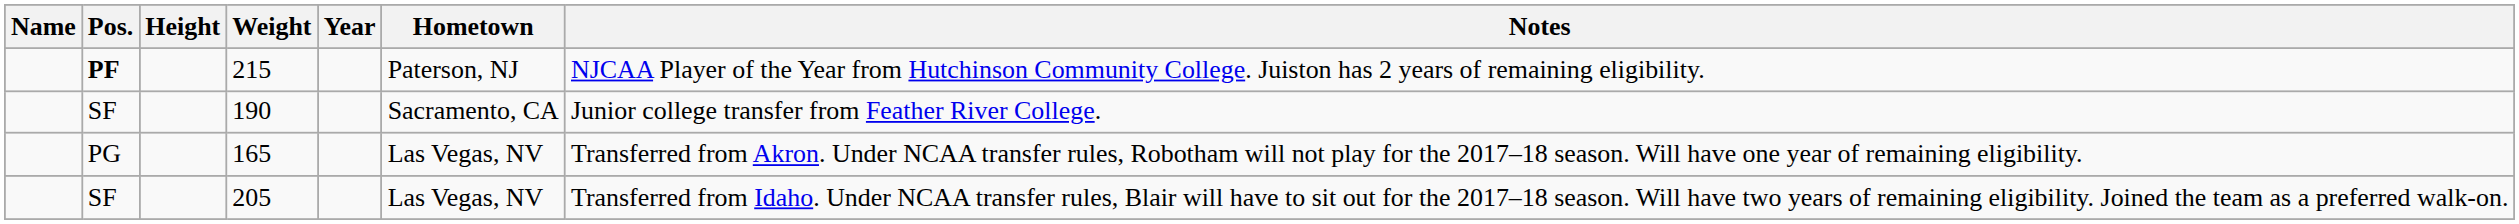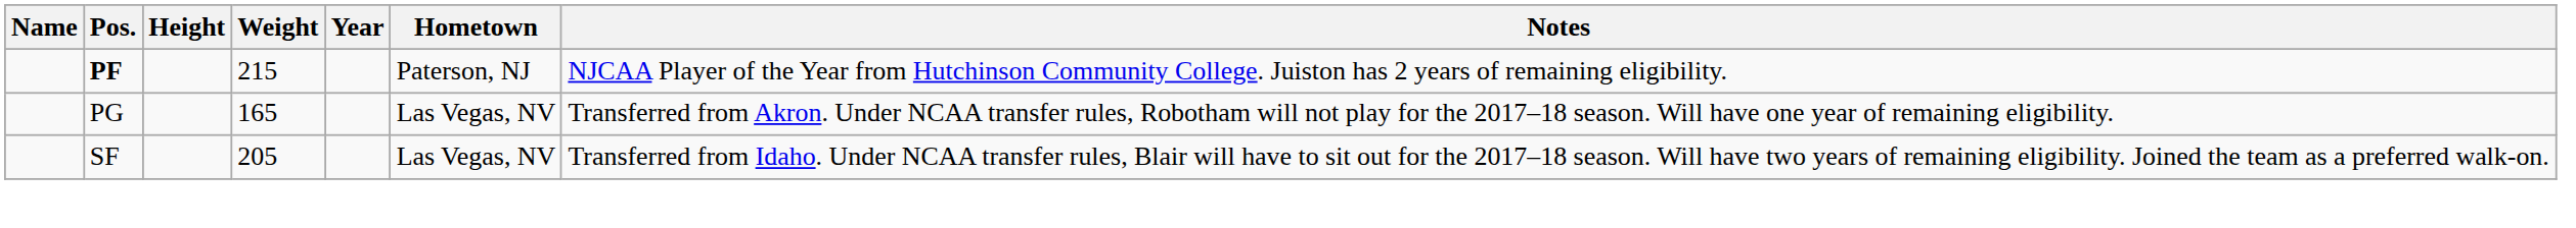- row: SF | 190 | Sacramento, CA | Junior college transfer from Feather River College.
